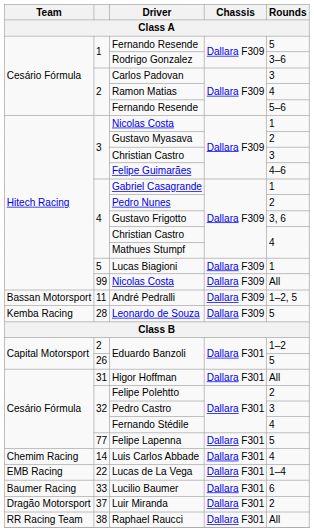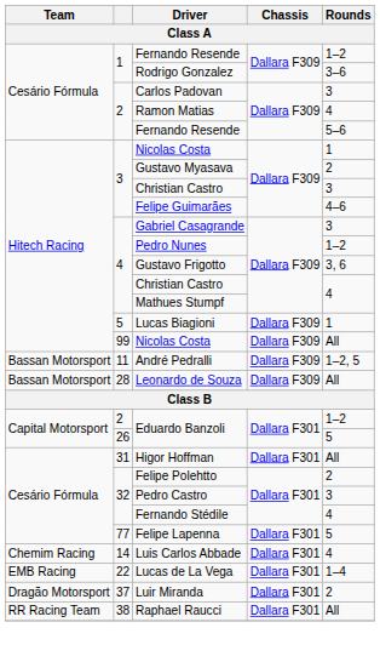1 / Fernando Resende | Rounds: 5 -> 1–2
Gabriel Casagrande | Rounds: 1 -> 3
Pedro Nunes | Rounds: 2 -> 1–2
Leonardo de Souza | Team: Kemba Racing -> Bassan Motorsport
Leonardo de Souza | Rounds: 5 -> All
- row: Baumer Racing | 33 | Lucilio Baumer | Dallara F301 | 6
